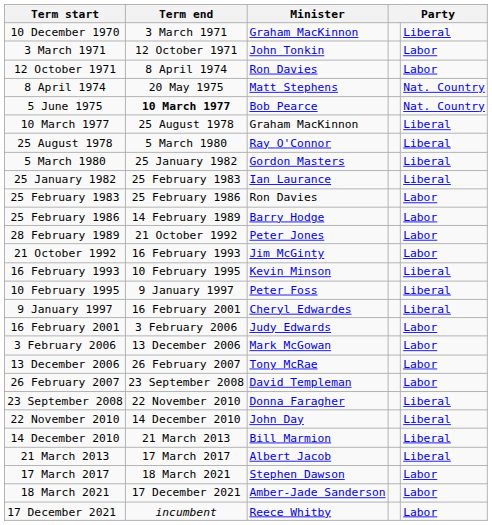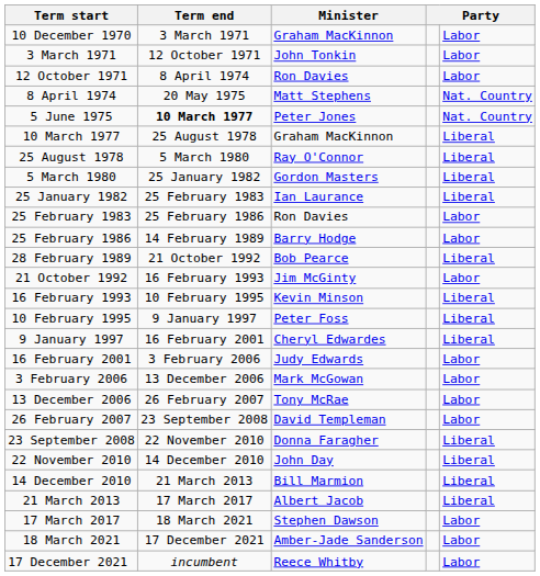10 December 1970 | column 5: Liberal -> Labor
5 June 1975 | Minister: Bob Pearce -> Peter Jones
28 February 1989 | Minister: Peter Jones -> Bob Pearce
28 February 1989 | column 5: Labor -> Liberal
